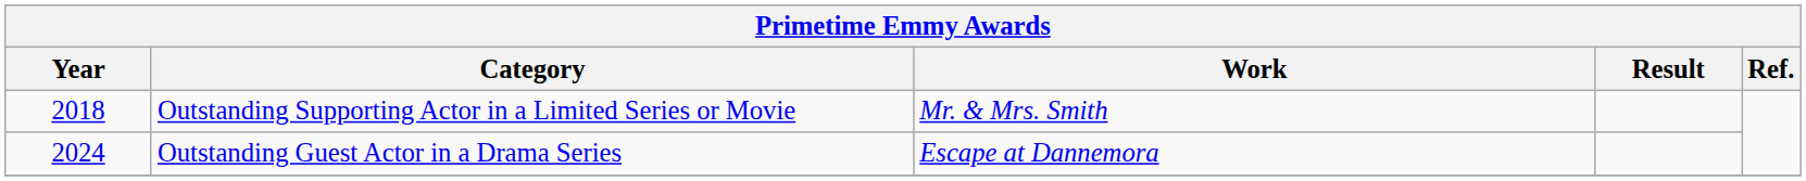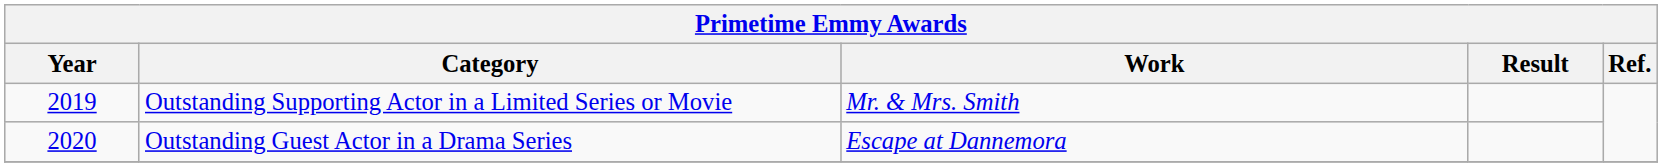Outstanding Supporting Actor in a Limited Series or Movie | Year: 2018 -> 2019
Outstanding Guest Actor in a Drama Series | Year: 2024 -> 2020
